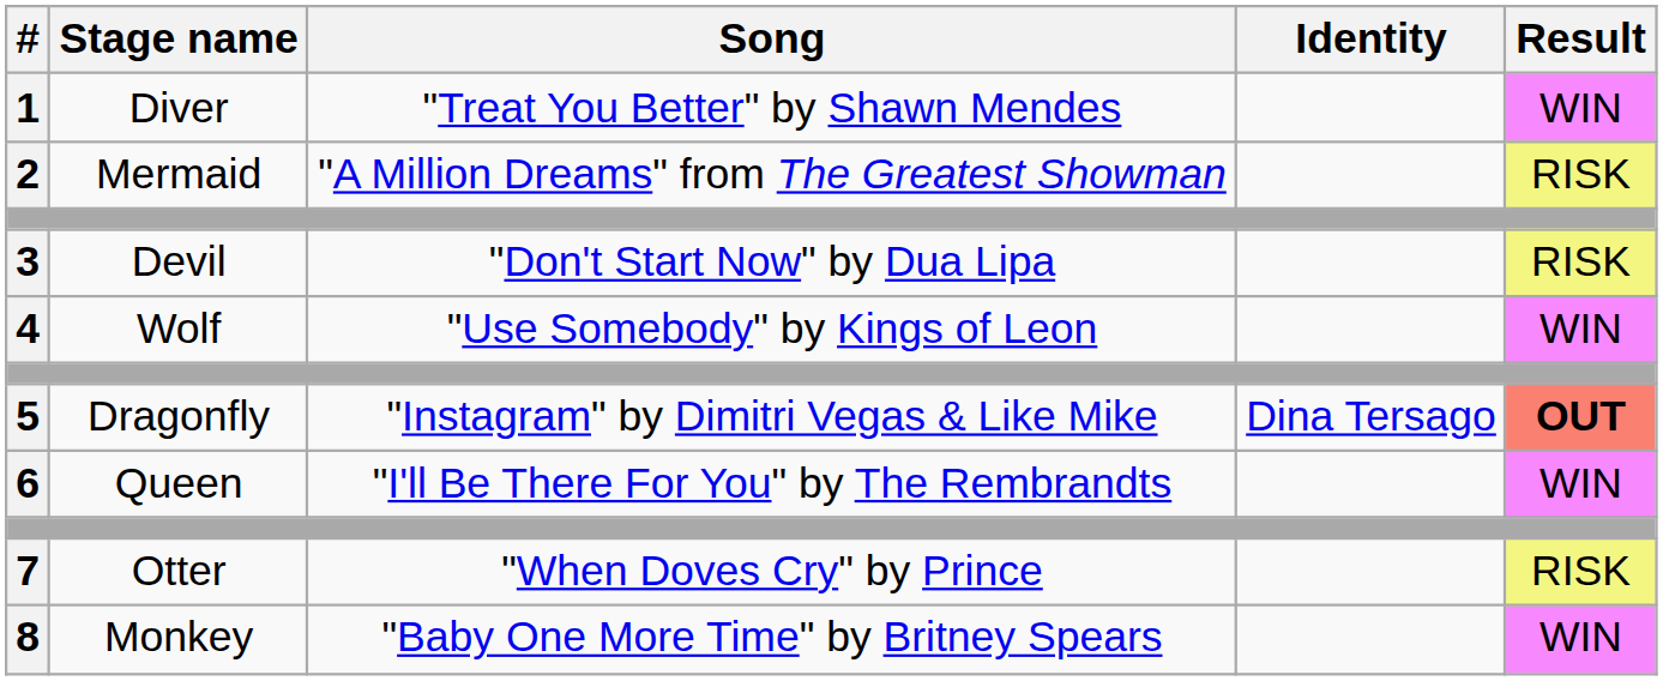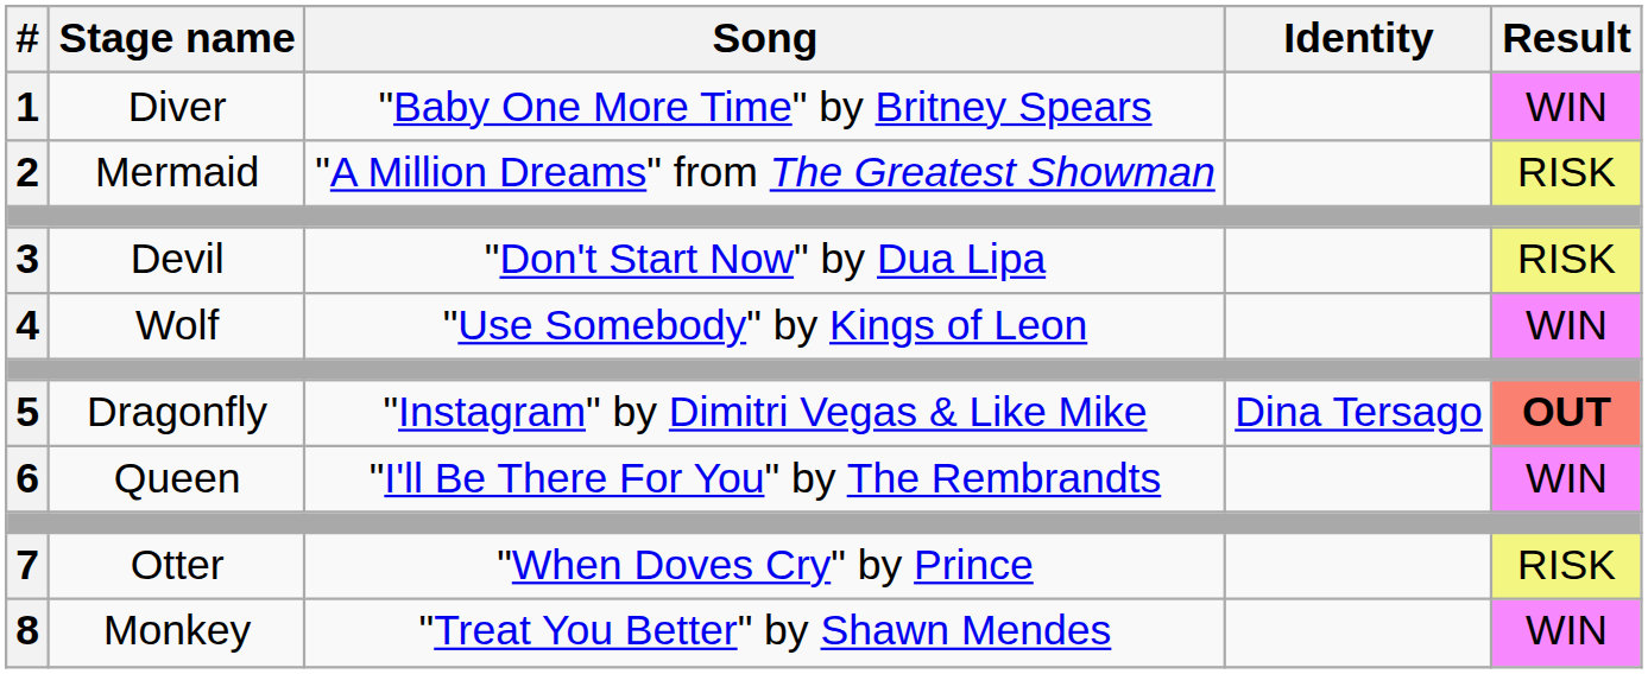1 | Song: "Treat You Better" by Shawn Mendes -> "Baby One More Time" by Britney Spears
8 | Song: "Baby One More Time" by Britney Spears -> "Treat You Better" by Shawn Mendes
